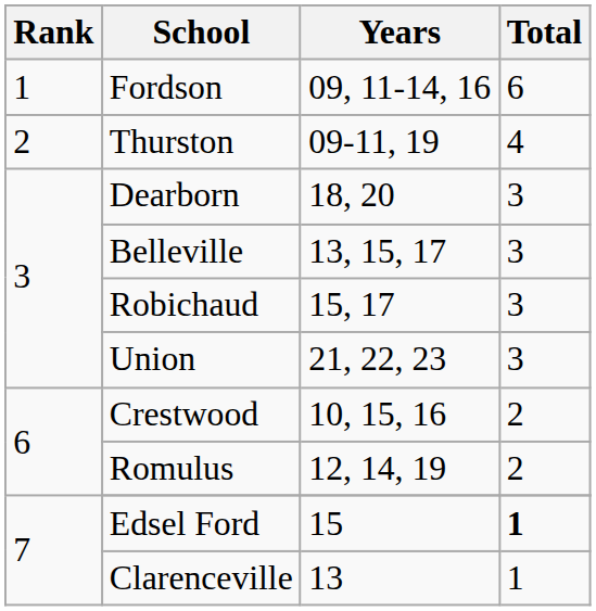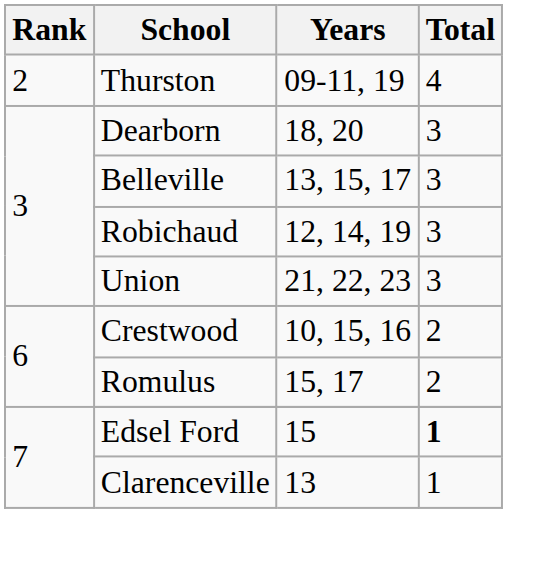- row: 1 | Fordson | 09, 11-14, 16 | 6
Robichaud | Years: 15, 17 -> 12, 14, 19
Romulus | Years: 12, 14, 19 -> 15, 17
